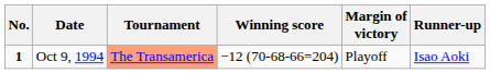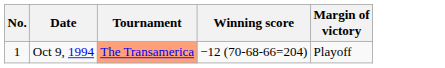- column: Runner-up | Isao Aoki
Oct 9, 1994 | No.: bold -> normal
